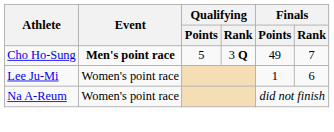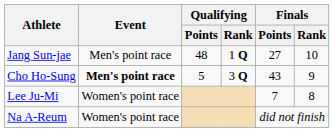+ row: Jang Sun-jae | Men's point race | 48 | 1 Q | 27 | 10
Cho Ho-Sung | Finals / Points: 49 -> 43
Cho Ho-Sung | Finals / Rank: 7 -> 9
Lee Ju-Mi | Finals / Points: 1 -> 7
Lee Ju-Mi | Finals / Rank: 6 -> 8
